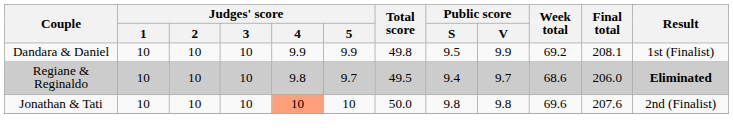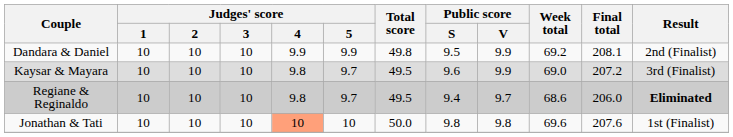Dandara & Daniel | Result: 1st (Finalist) -> 2nd (Finalist)
+ row: Kaysar & Mayara | 10 | 10 | 10 | 9.8 | 9.7 | 49.5 | 9.6 | 9.9 | 69.0 | 207.2 | 3rd (Finalist)
Jonathan & Tati | Result: 2nd (Finalist) -> 1st (Finalist)
